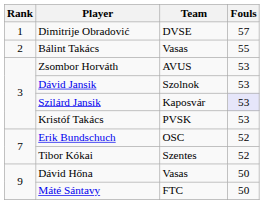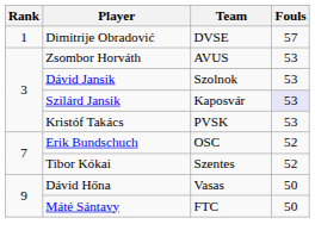- row: 2 | Bálint Takács | Vasas | 55
